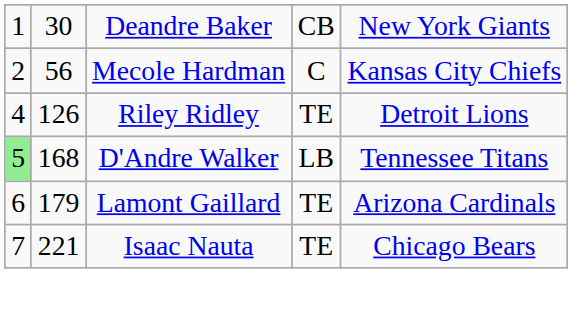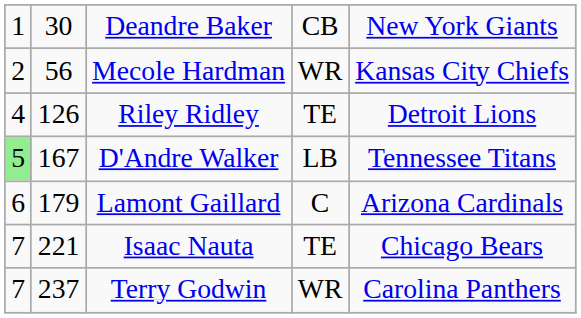Mecole Hardman | column 4: C -> WR
D'Andre Walker | column 2: 168 -> 167
Lamont Gaillard | column 4: TE -> C
+ row: 7 | 237 | Terry Godwin | WR | Carolina Panthers
